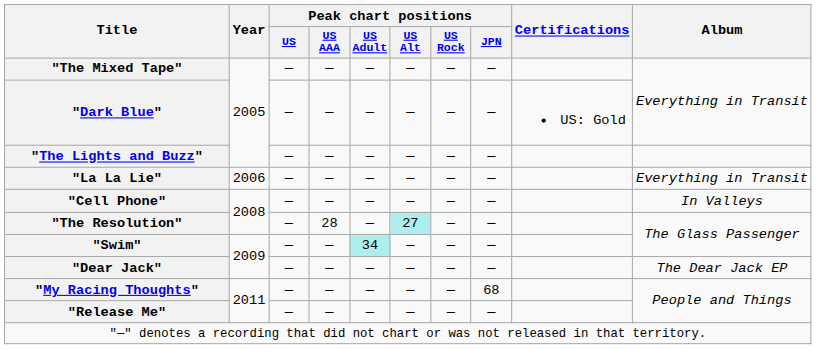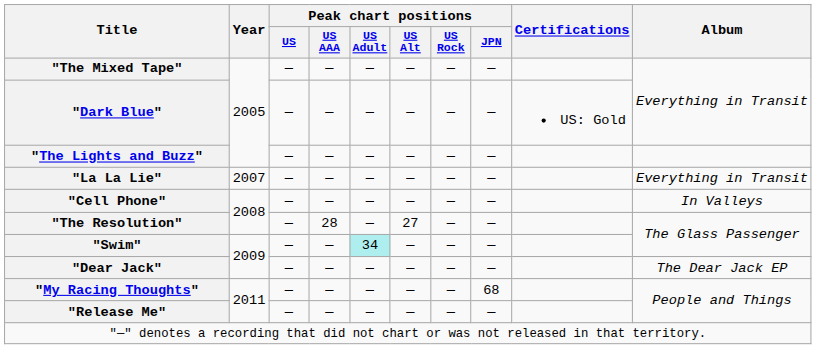"La La Lie" | Year: 2006 -> 2007
"The Resolution" | Peak chart positions / US Alt: paleturquoise background -> no background
